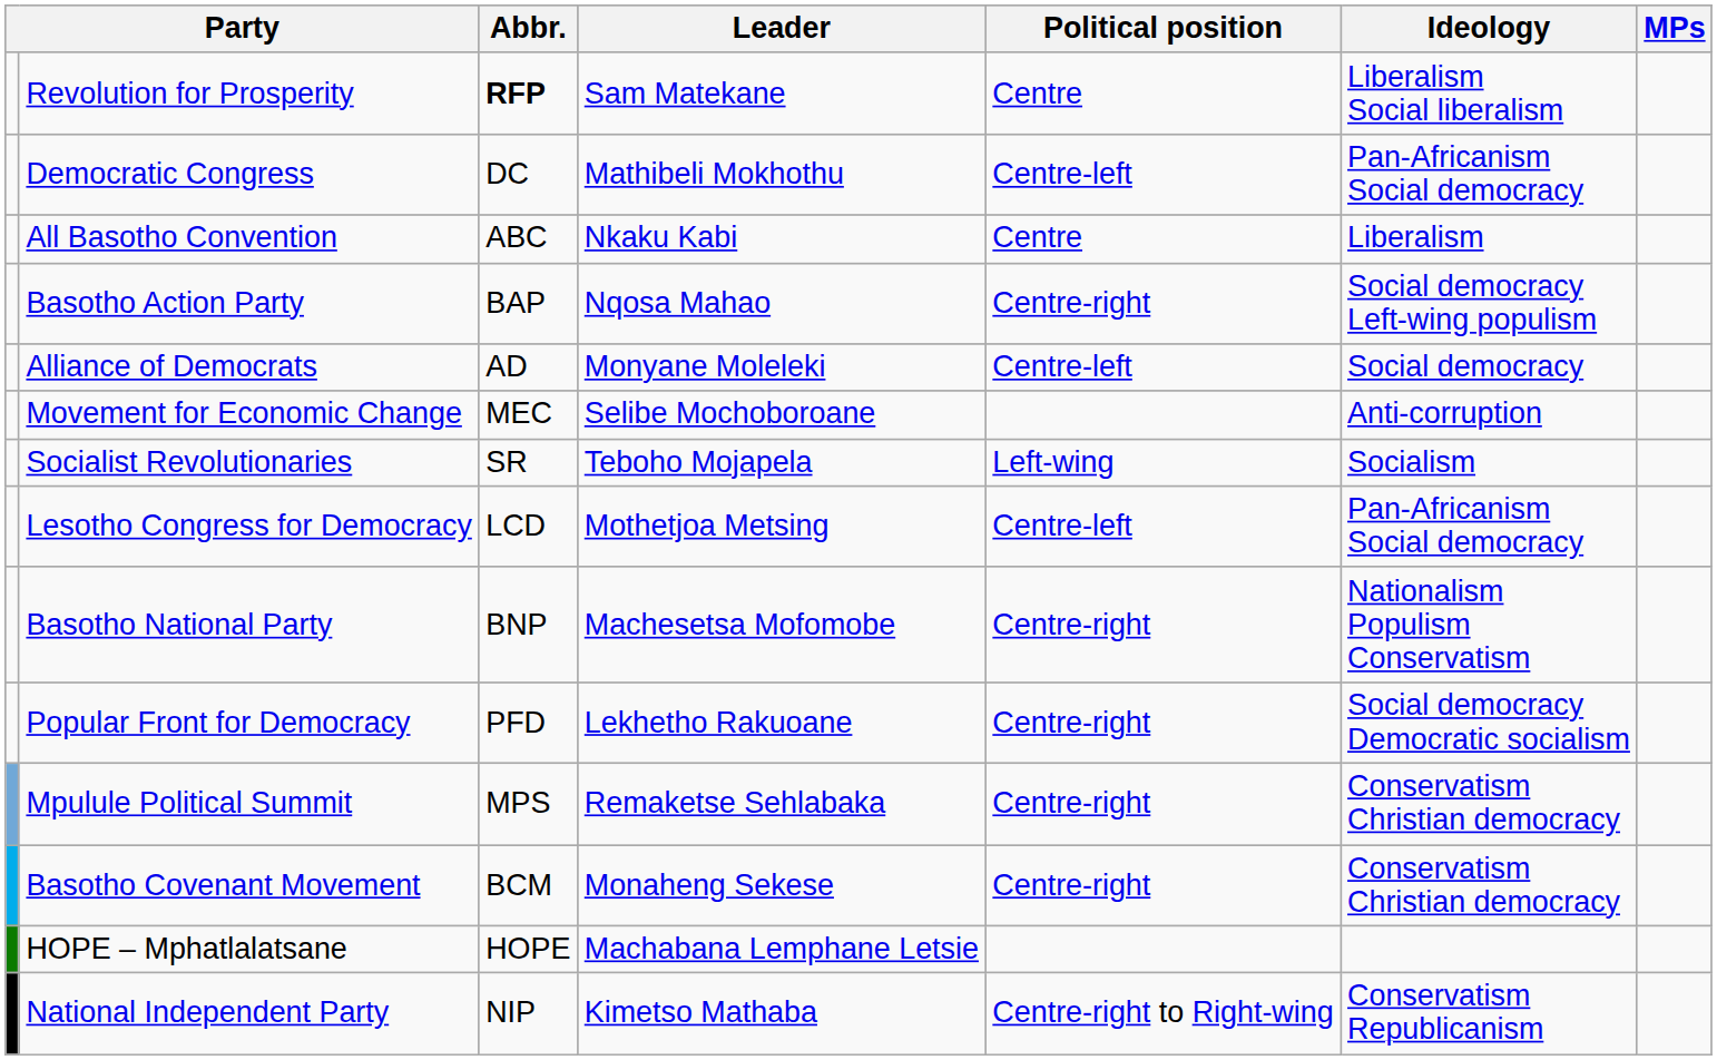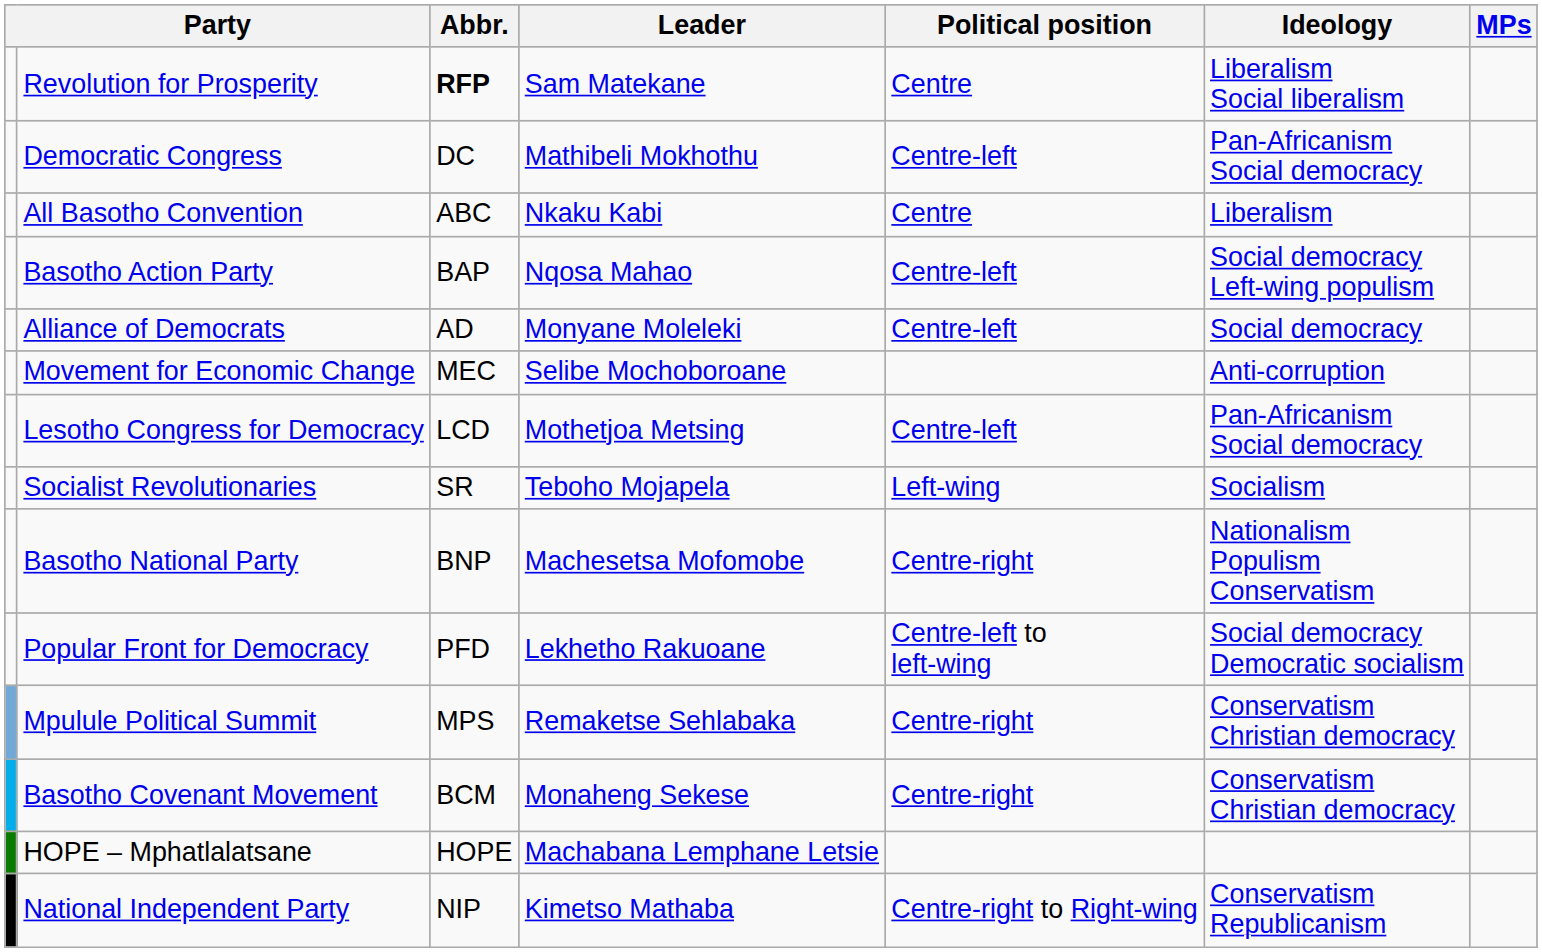Basotho Action Party | Political position: Centre-right -> Centre-left
rows swapped: Lesotho Congress for Democracy <-> Socialist Revolutionaries
Popular Front for Democracy | Political position: Centre-right -> Centre-left to left-wing
